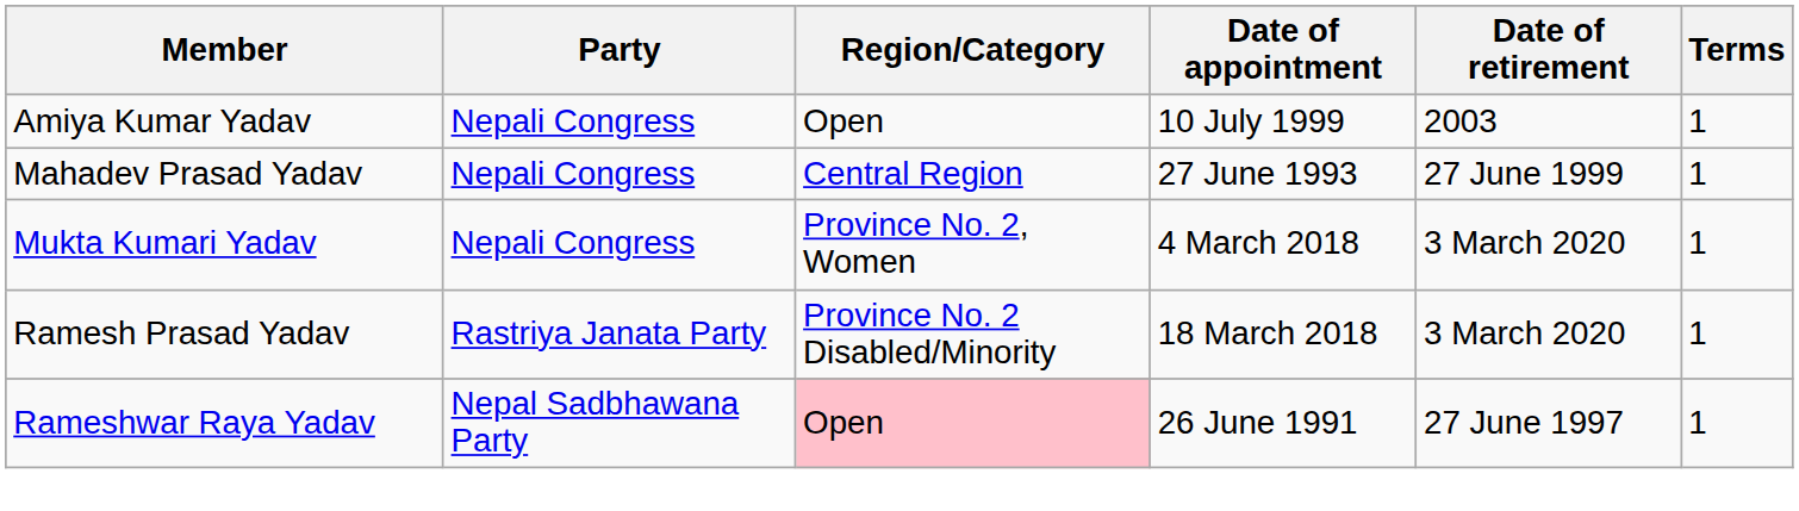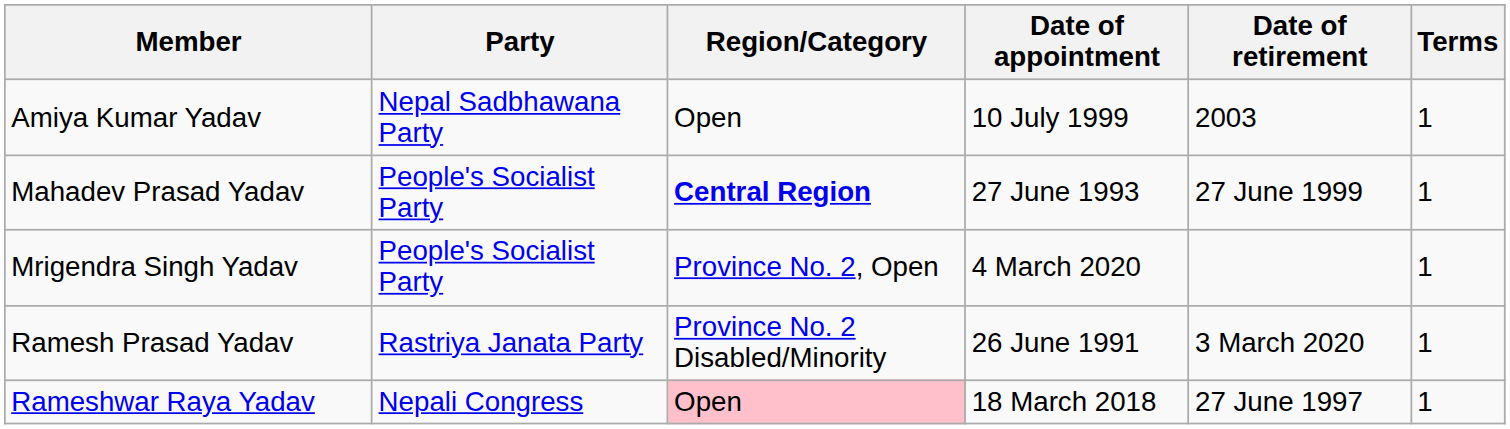Amiya Kumar Yadav | Party: Nepali Congress -> Nepal Sadbhawana Party
Mahadev Prasad Yadav | Party: Nepali Congress -> People's Socialist Party
Mahadev Prasad Yadav | Region/Category: normal -> bold
+ row: Mrigendra Singh Yadav | People's Socialist Party | Province No. 2, Open | 4 March 2020 | 1
- row: Mukta Kumari Yadav | Nepali Congress | Province No. 2, Women | 4 March 2018 | 3 March 2020 | 1
Ramesh Prasad Yadav | Date of appointment: 18 March 2018 -> 26 June 1991
Rameshwar Raya Yadav | Party: Nepal Sadbhawana Party -> Nepali Congress
Rameshwar Raya Yadav | Date of appointment: 26 June 1991 -> 18 March 2018
